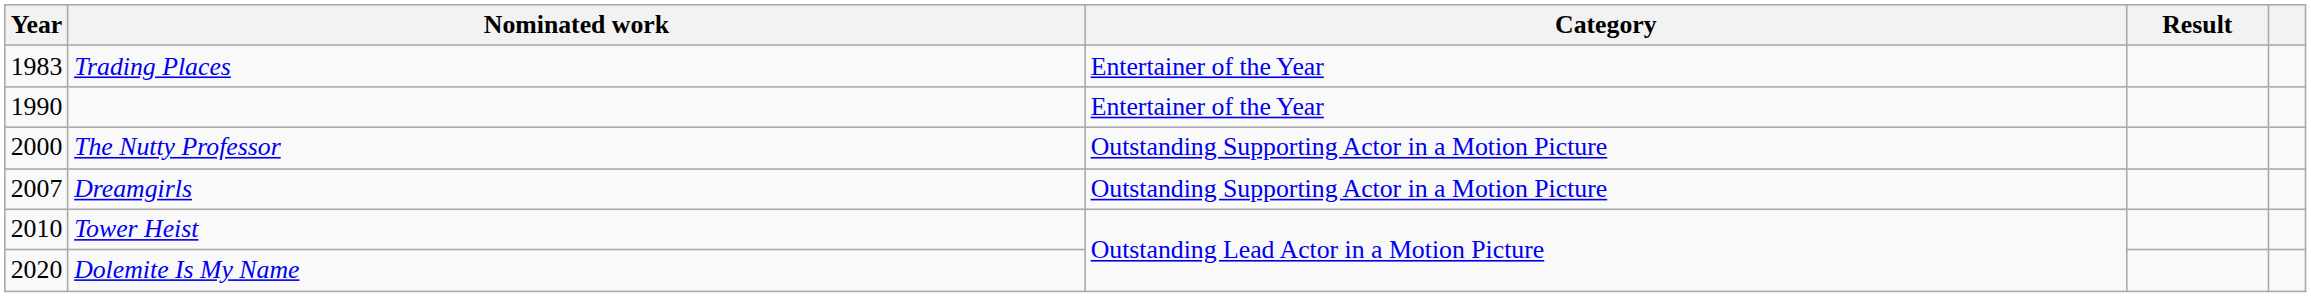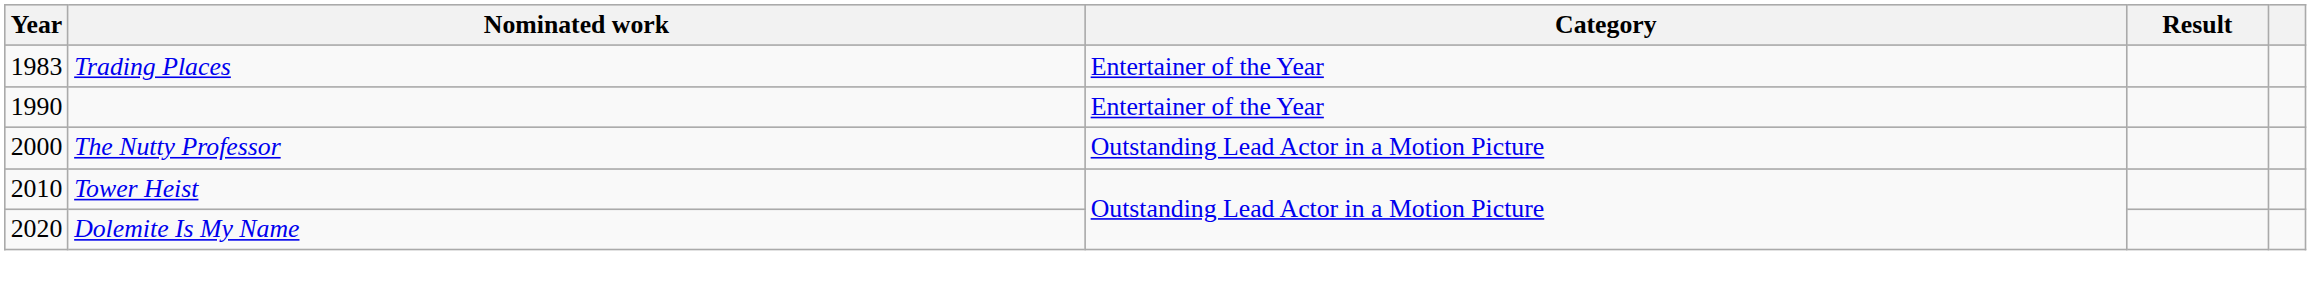The Nutty Professor | Category: Outstanding Supporting Actor in a Motion Picture -> Outstanding Lead Actor in a Motion Picture
- row: 2007 | Dreamgirls | Outstanding Supporting Actor in a Motion Picture
